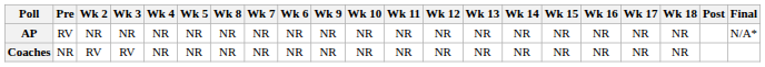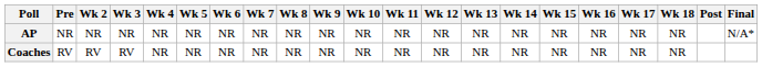columns swapped: Wk 6 <-> Wk 8
AP | Pre: RV -> NR
Coaches | Pre: NR -> RV
